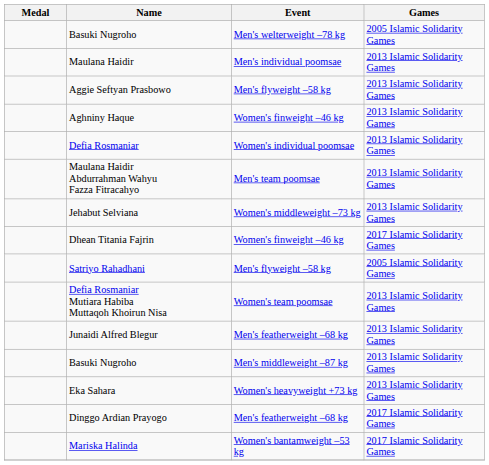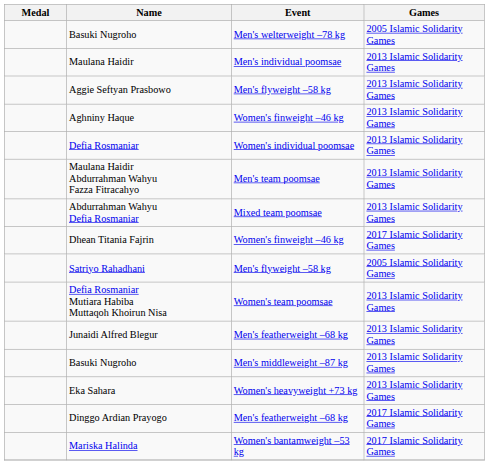+ row: Abdurrahman Wahyu Defia Rosmaniar | Mixed team poomsae | 2013 Islamic Solidarity Games
- row: Jehabut Selviana | Women's middleweight –73 kg | 2013 Islamic Solidarity Games
